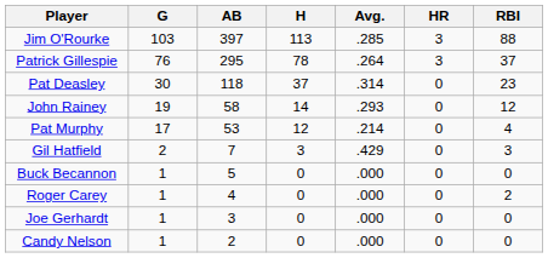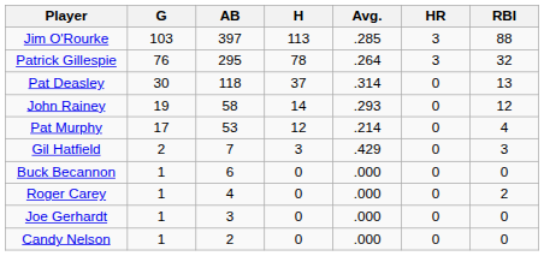Patrick Gillespie | RBI: 37 -> 32
Pat Deasley | RBI: 23 -> 13
Buck Becannon | AB: 5 -> 6
